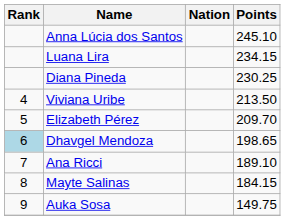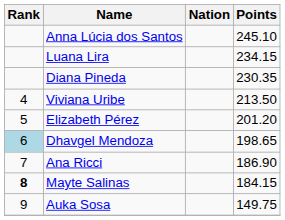Diana Pineda | Points: 230.25 -> 230.35
Elizabeth Pérez | Points: 209.70 -> 201.20
Ana Ricci | Points: 189.10 -> 186.90
Mayte Salinas | Rank: normal -> bold
